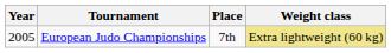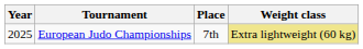European Judo Championships | Year: 2005 -> 2025
